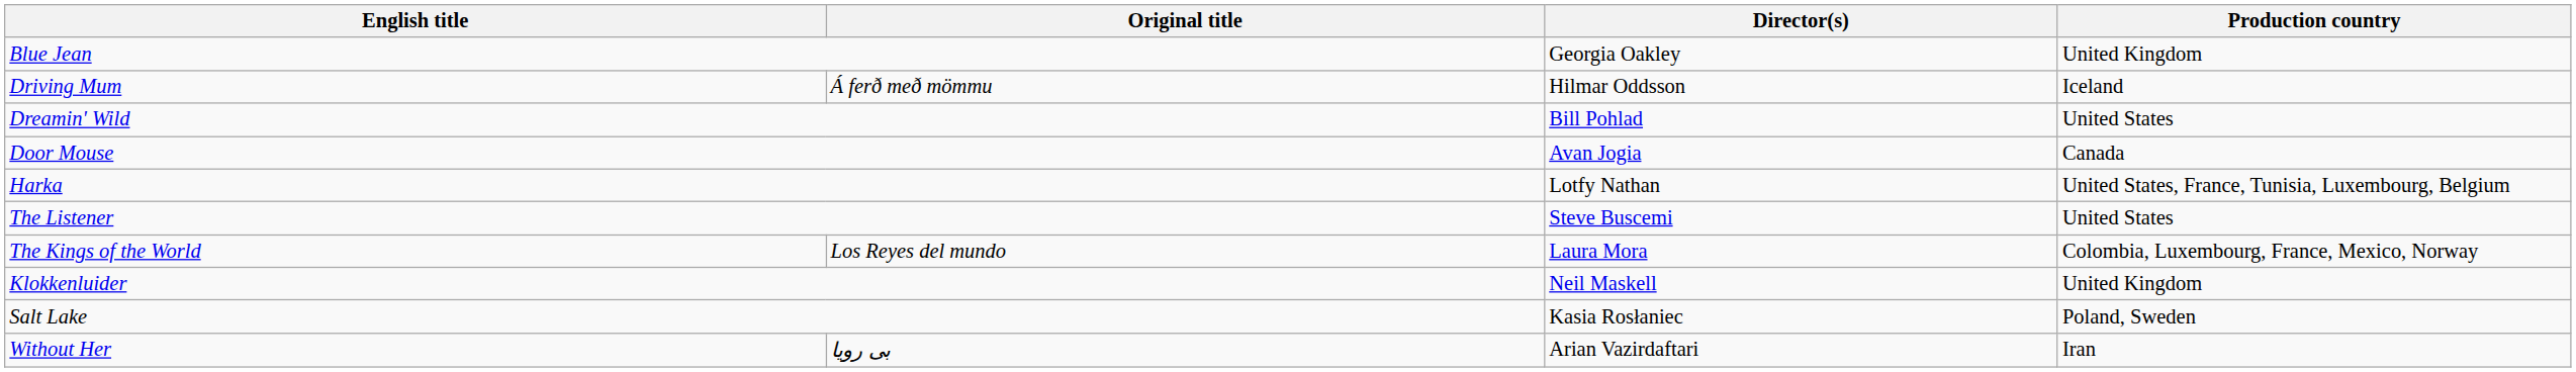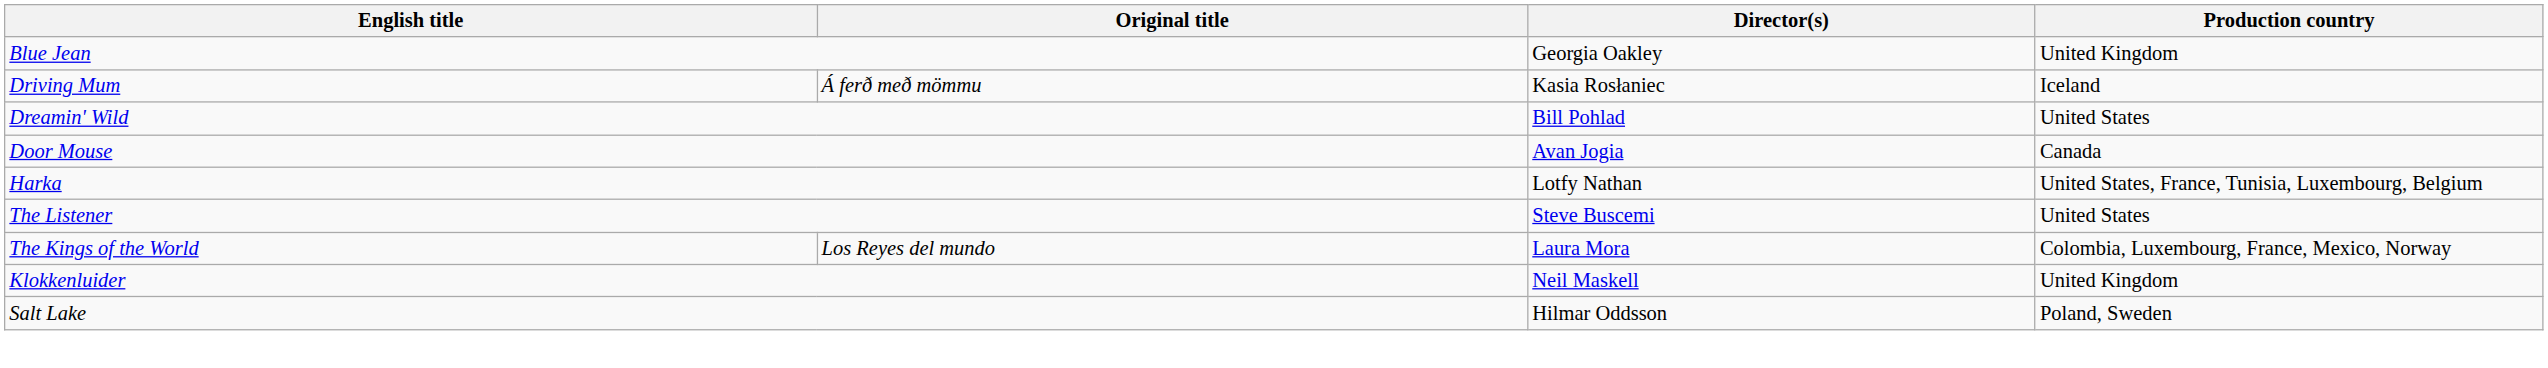Driving Mum | Director(s): Hilmar Oddsson -> Kasia Rosłaniec
Salt Lake | Director(s): Kasia Rosłaniec -> Hilmar Oddsson
- row: Without Her | بی رویا | Arian Vazirdaftari | Iran
